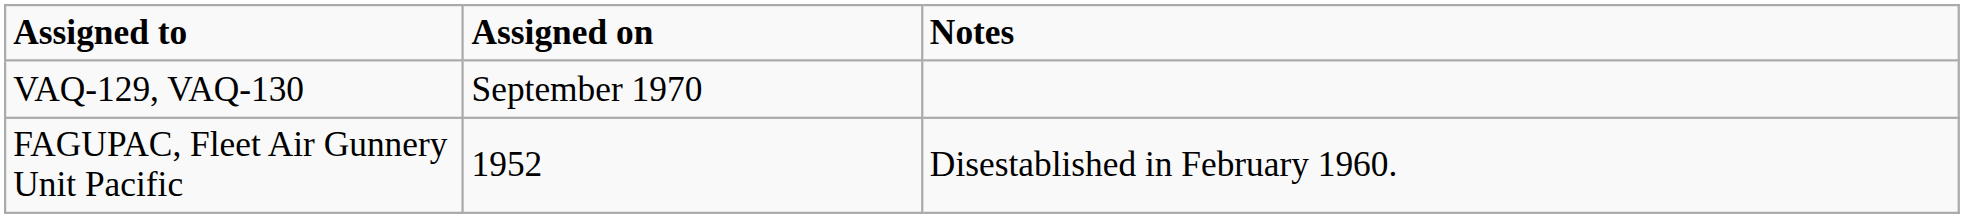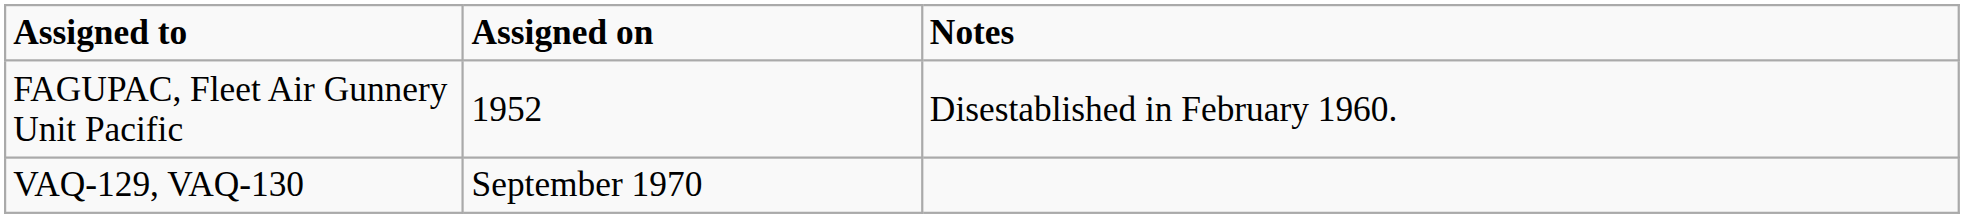rows swapped: FAGUPAC, Fleet Air Gunnery Unit Pacific <-> VAQ-129, VAQ-130
